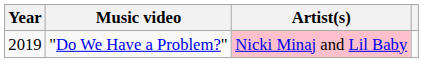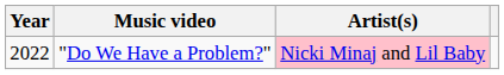"Do We Have a Problem?" | Year: 2019 -> 2022
